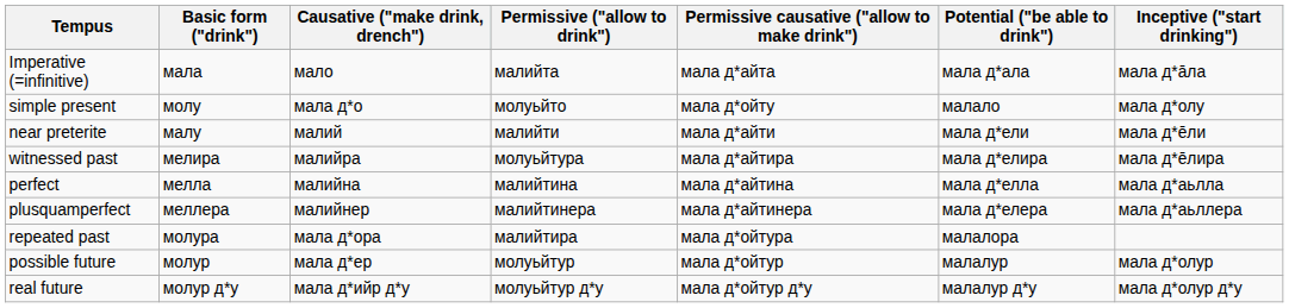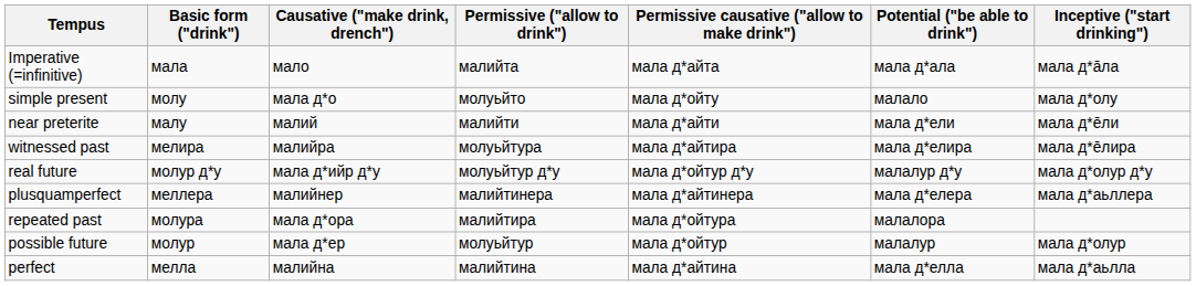rows swapped: perfect <-> real future
